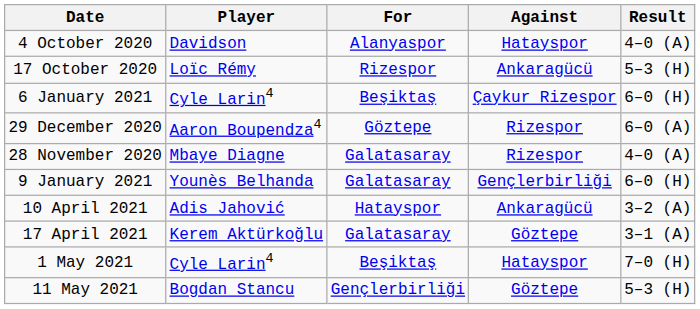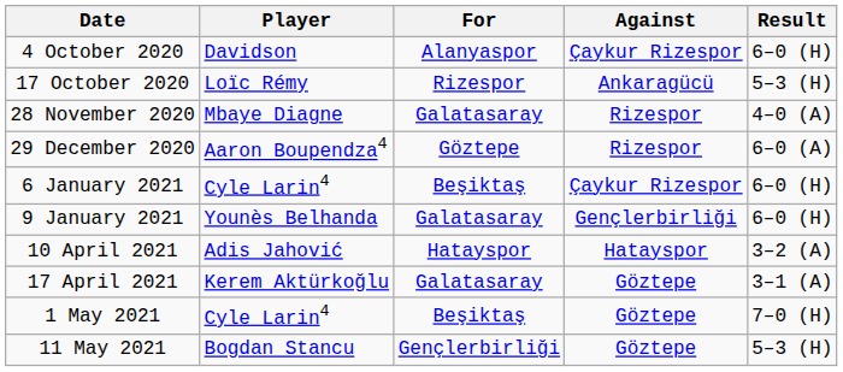4 October 2020 | Against: Hatayspor -> Çaykur Rizespor
4 October 2020 | Result: 4–0 (A) -> 6–0 (H)
rows swapped: 28 November 2020 <-> 6 January 2021
10 April 2021 | Against: Ankaragücü -> Hatayspor
1 May 2021 | Against: Hatayspor -> Göztepe
